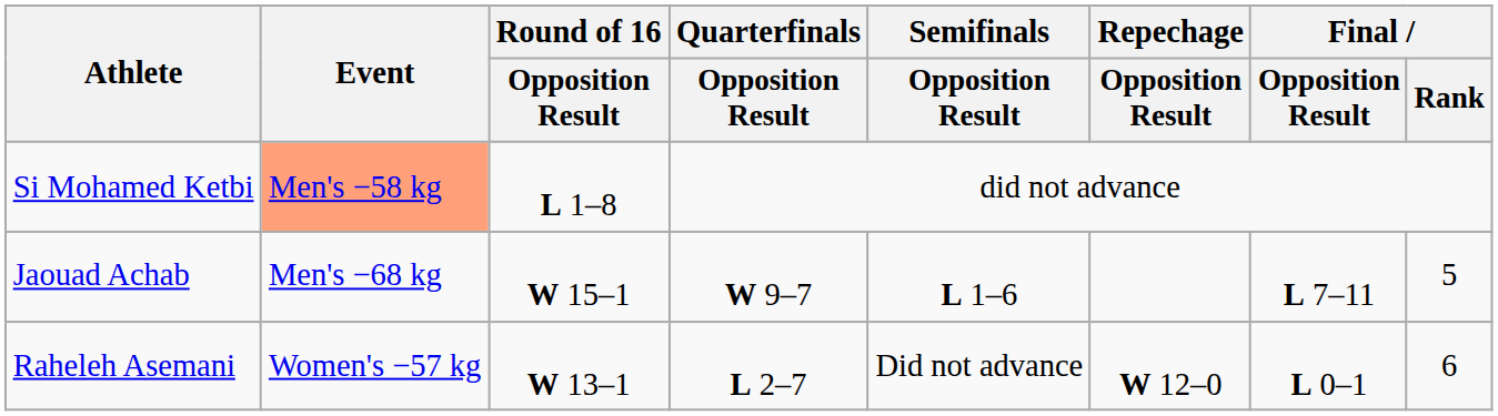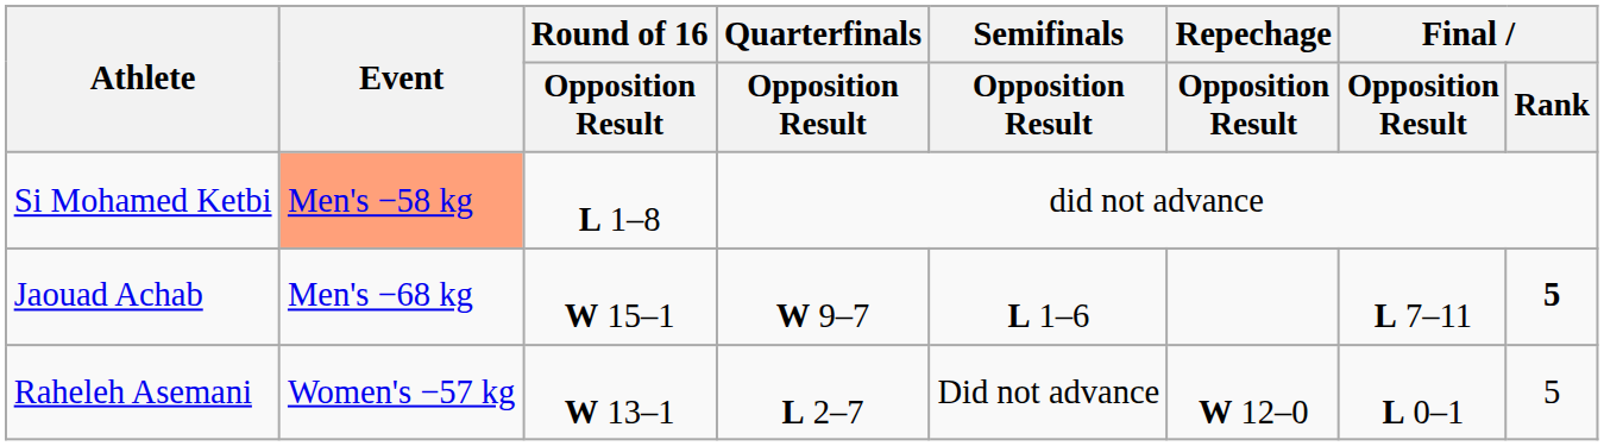Jaouad Achab | Final / Rank: normal -> bold
Raheleh Asemani | Final / Rank: 6 -> 5
